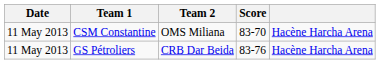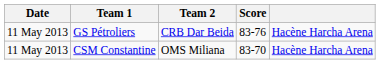rows swapped: CSM Constantine <-> GS Pétroliers
